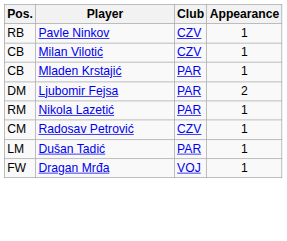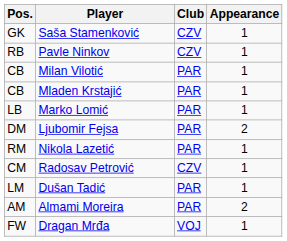+ row: GK | Saša Stamenković | CZV | 1
Milan Vilotić | Club: CZV -> PAR
+ row: LB | Marko Lomić | PAR | 1
+ row: AM | Almami Moreira | PAR | 2
